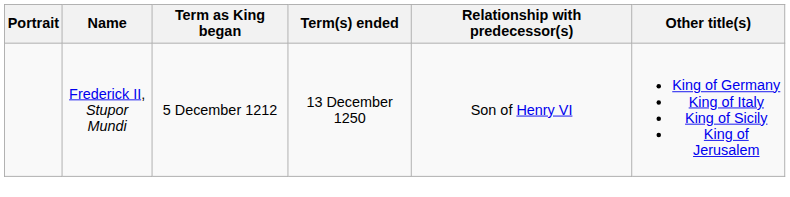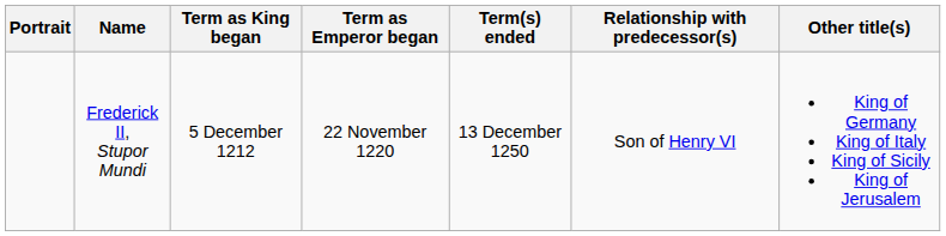+ column: Term as Emperor began | 22 November 1220
